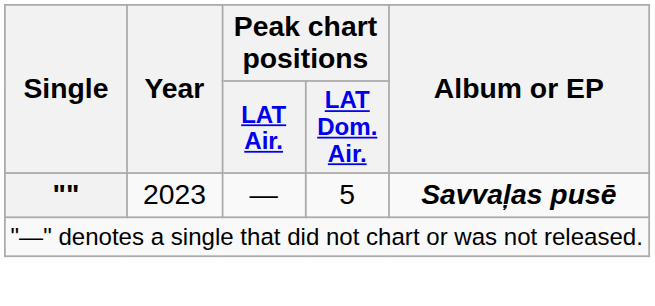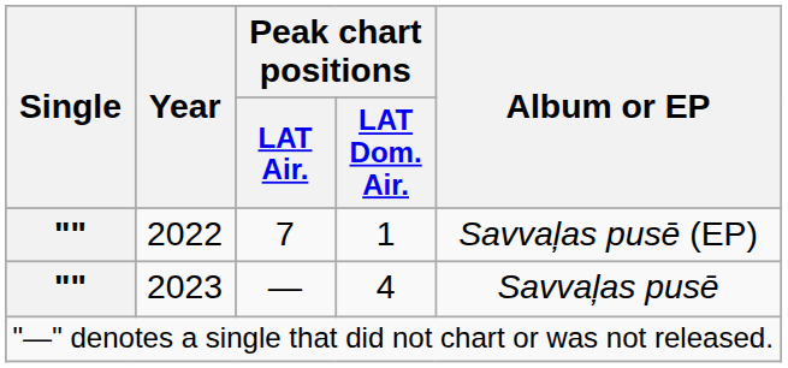+ row: "" | 2022 | 7 | 1 | Savvaļas pusē (EP)
2023 | Peak chart positions / LAT Dom. Air.: 5 -> 4
2023 | Album or EP: bold -> normal
